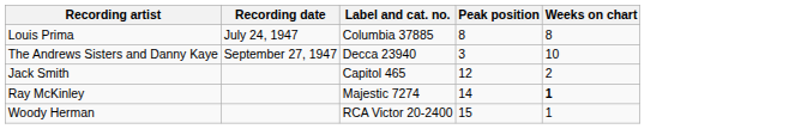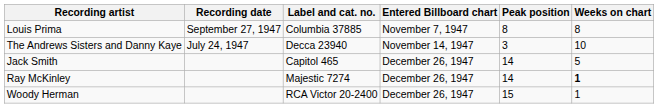+ column: Entered Billboard chart | November 7, 1947 | November 14, 1947 | December 26, 1947 | December 26, 1947 | December 26, 1947
Louis Prima | Recording date: July 24, 1947 -> September 27, 1947
The Andrews Sisters and Danny Kaye | Recording date: September 27, 1947 -> July 24, 1947
Jack Smith | Peak position: 12 -> 14
Jack Smith | Weeks on chart: 2 -> 5
